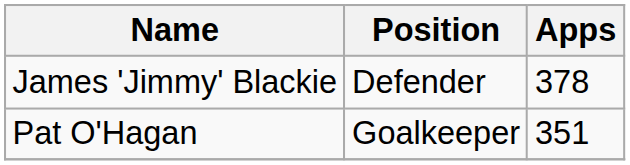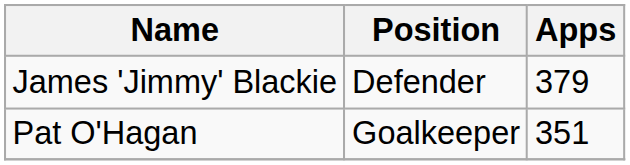James 'Jimmy' Blackie | Apps: 378 -> 379
